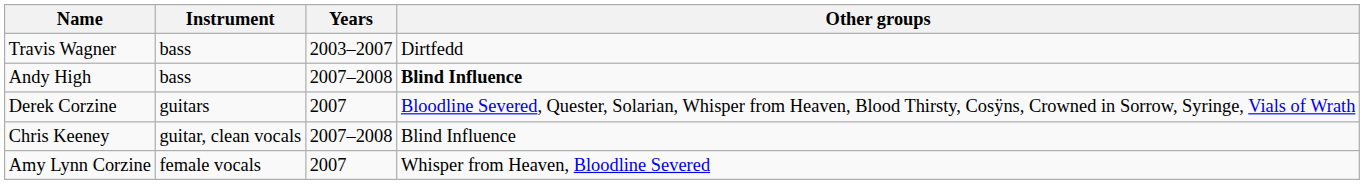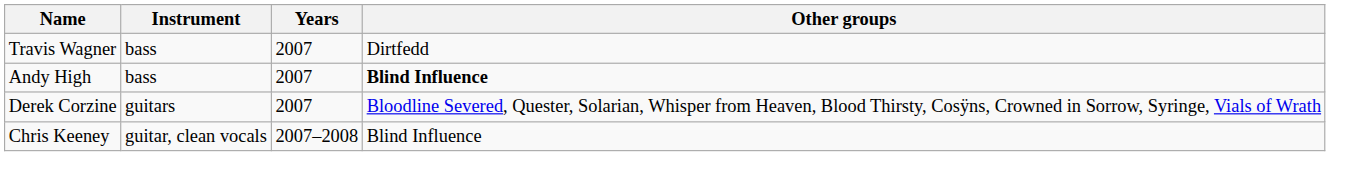Travis Wagner | Years: 2003–2007 -> 2007
Andy High | Years: 2007–2008 -> 2007
- row: Amy Lynn Corzine | female vocals | 2007 | Whisper from Heaven, Bloodline Severed
